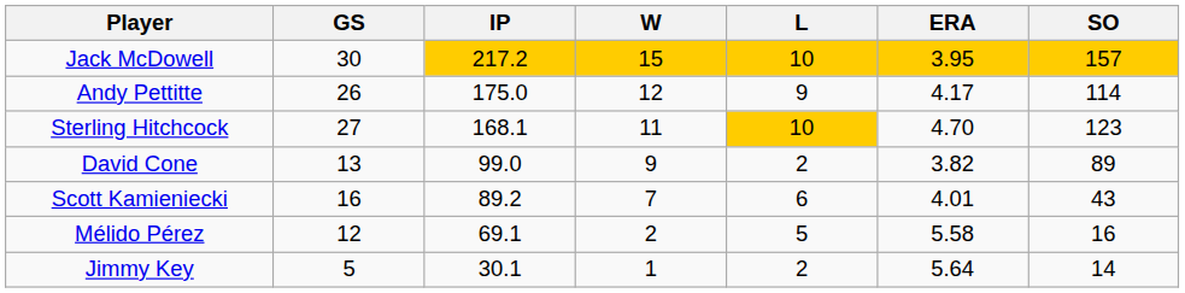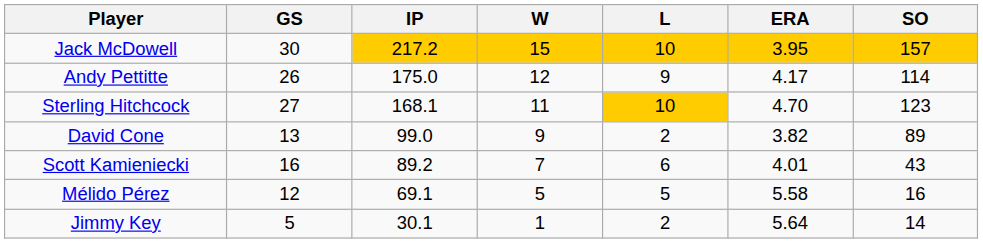Mélido Pérez | W: 2 -> 5
